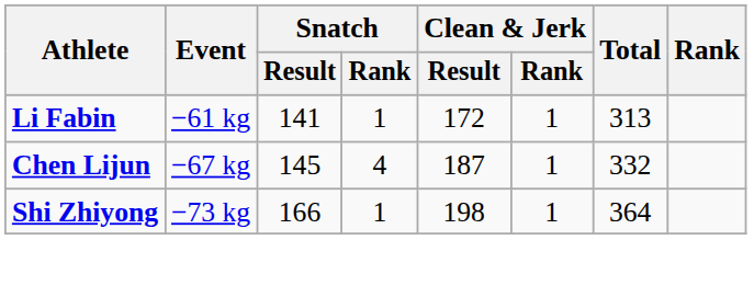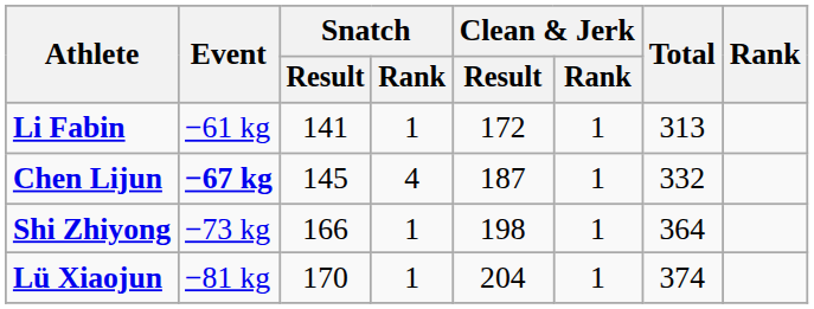Chen Lijun | Event: normal -> bold
+ row: Lü Xiaojun | −81 kg | 170 | 1 | 204 | 1 | 374
